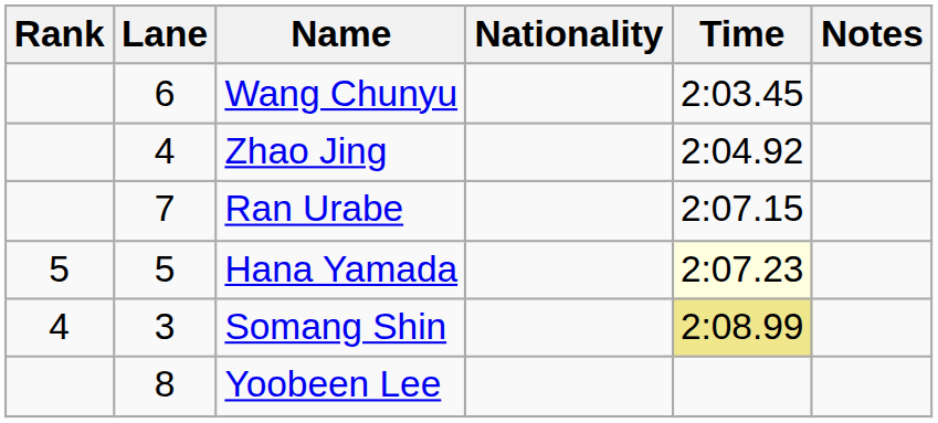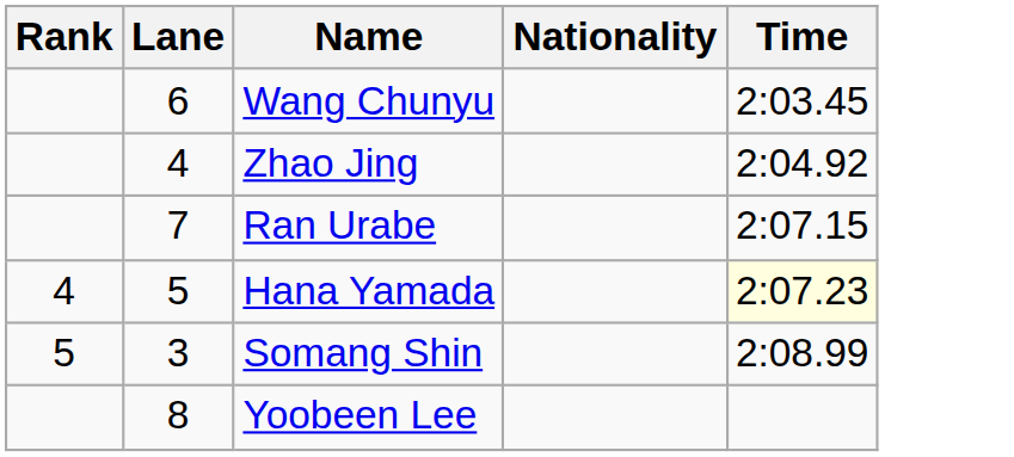- column: Notes
Hana Yamada | Rank: 5 -> 4
Somang Shin | Rank: 4 -> 5
Somang Shin | Time: khaki background -> no background
